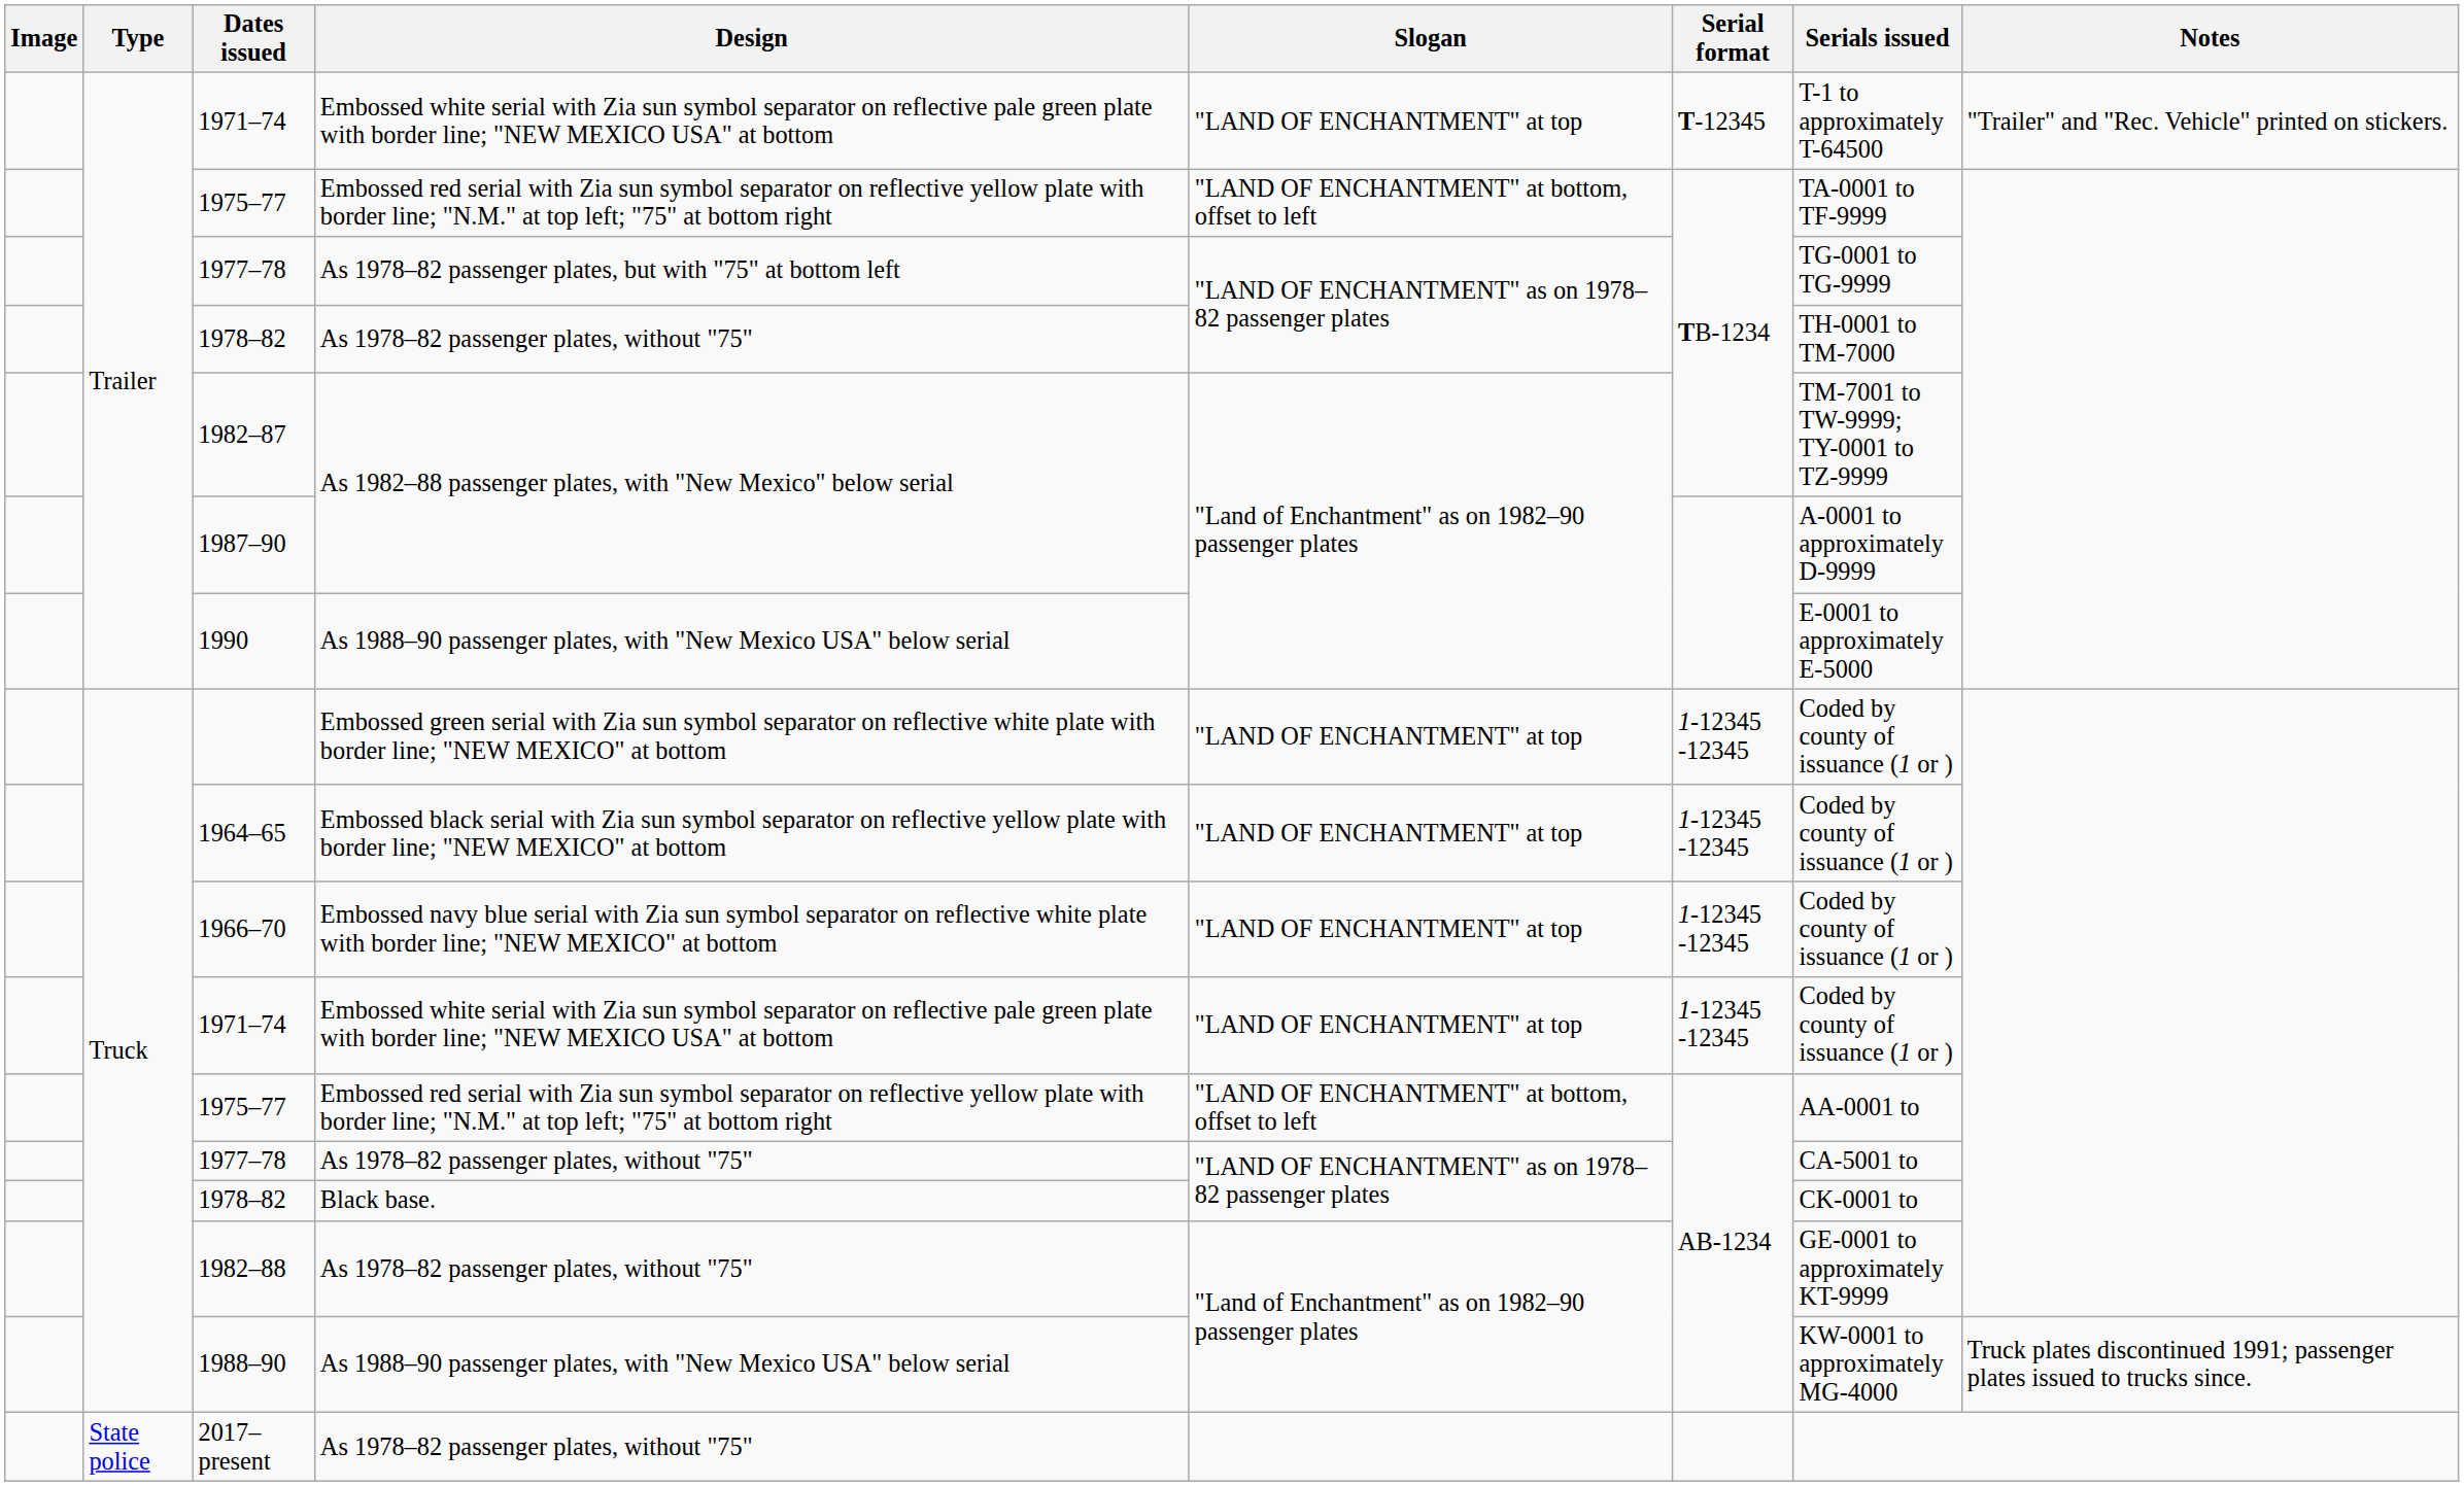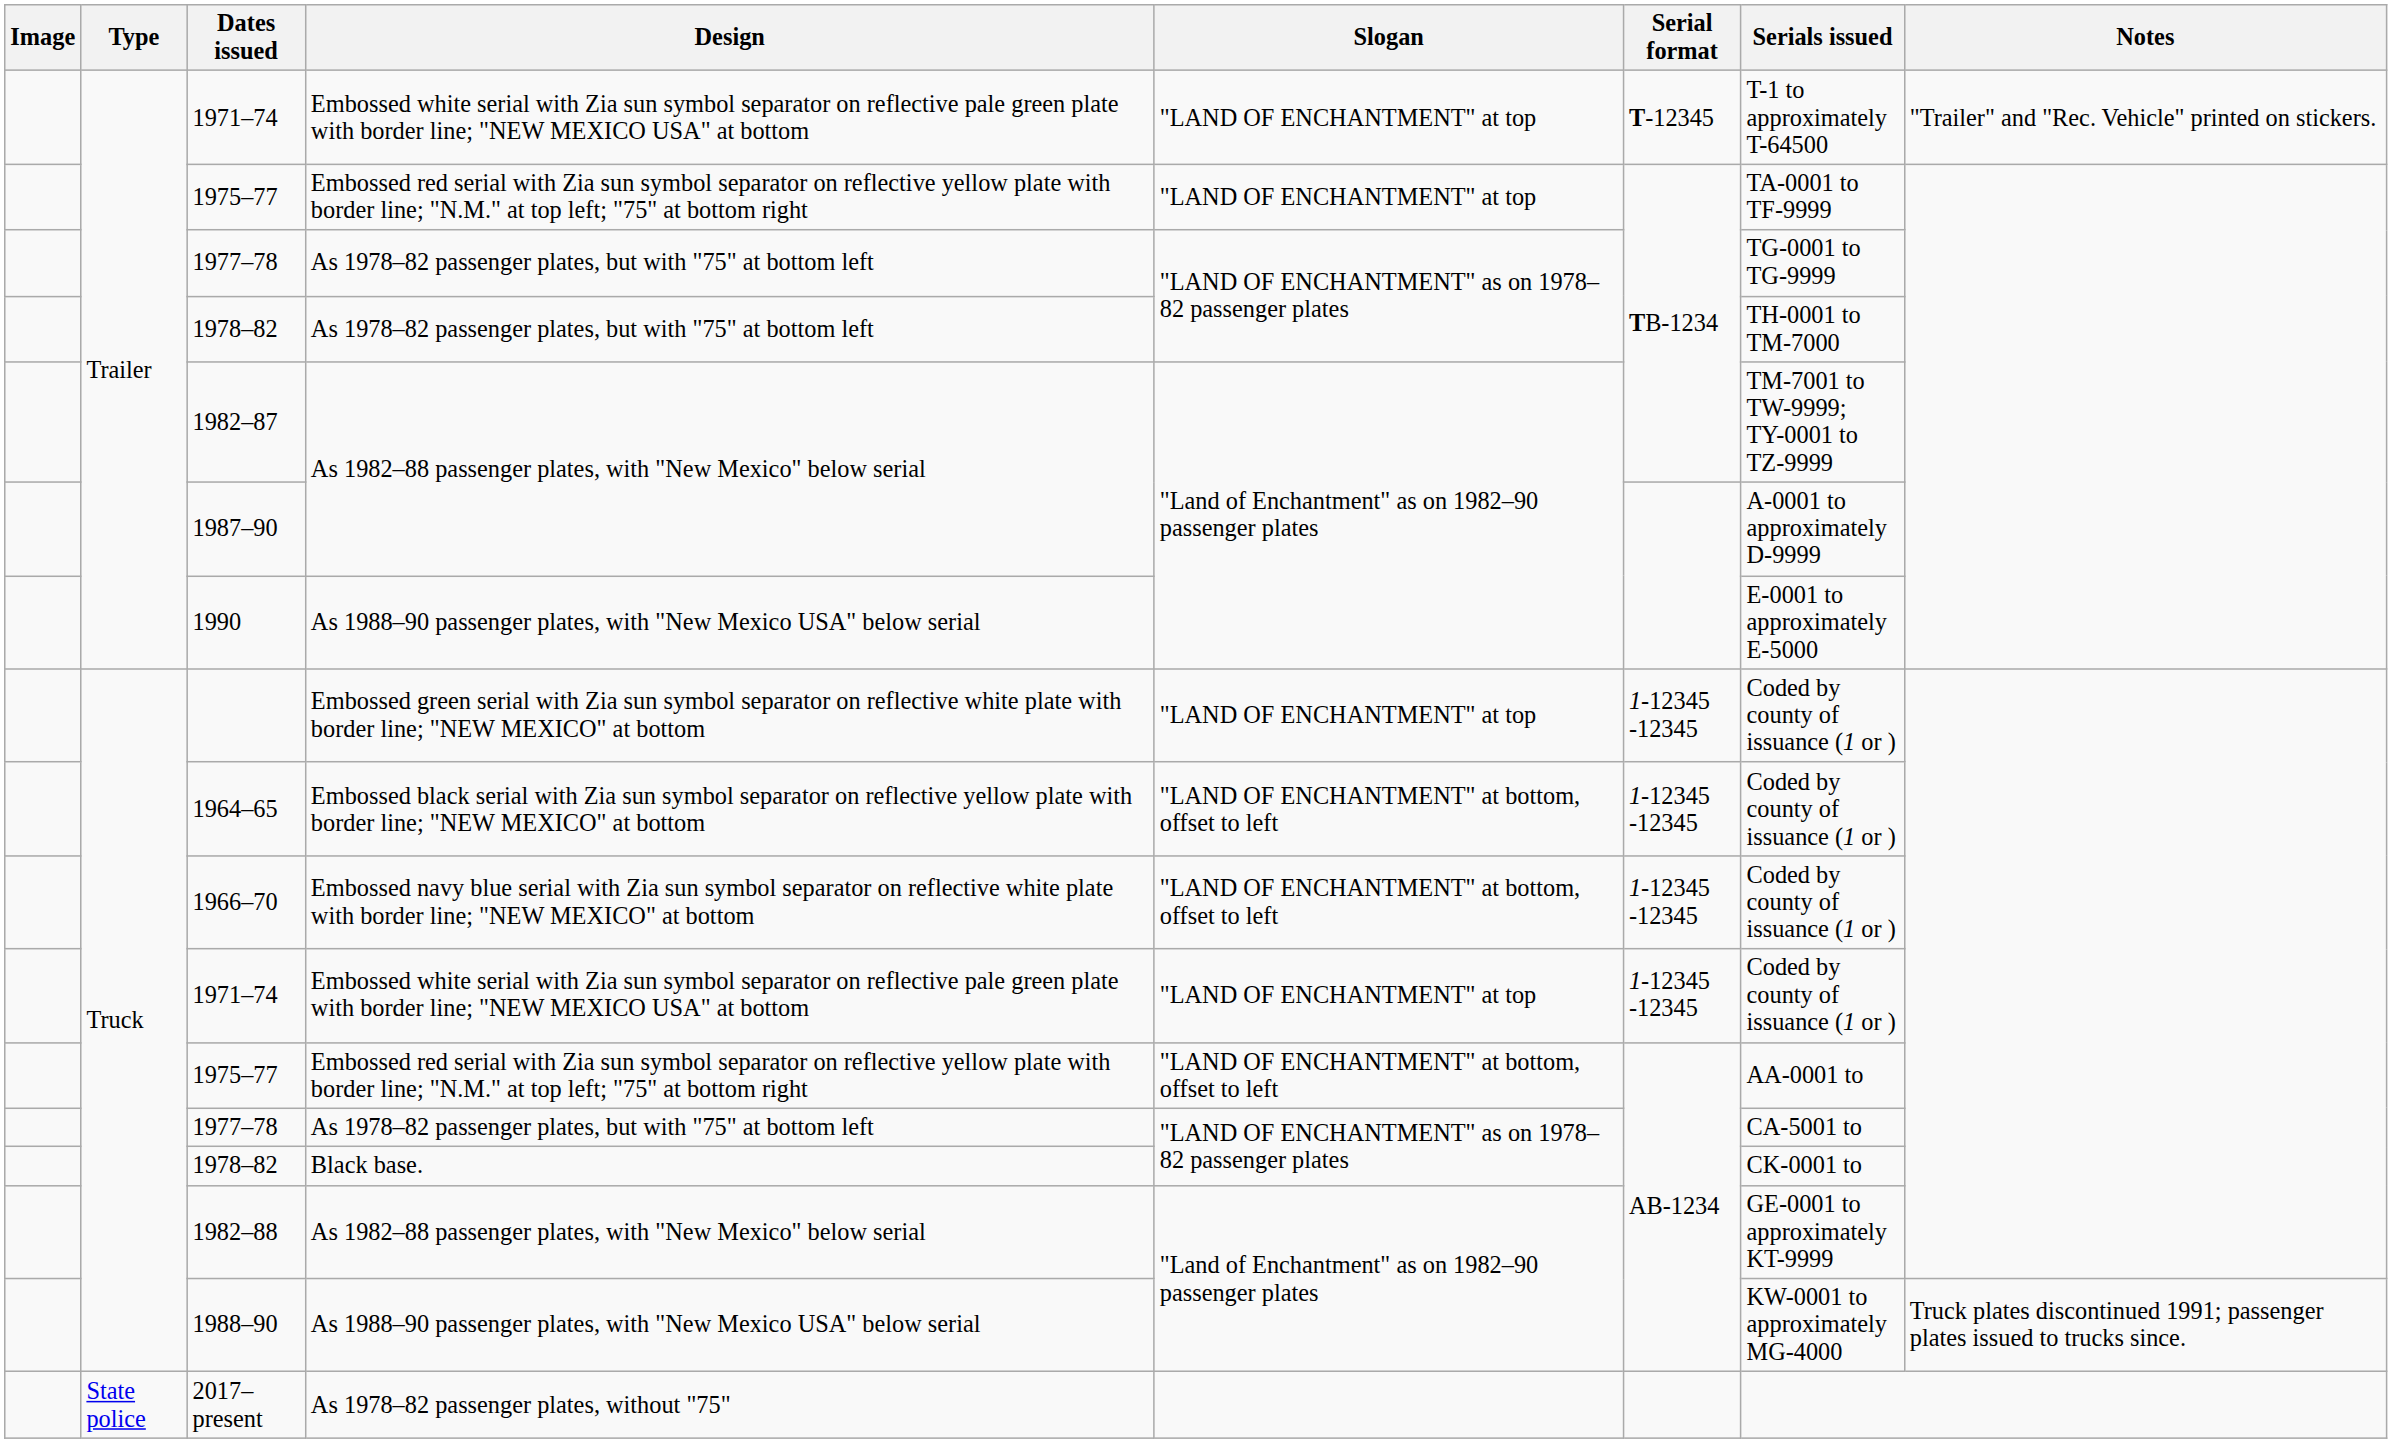Trailer / 1975–77 | Slogan: "LAND OF ENCHANTMENT" at bottom, offset to left -> "LAND OF ENCHANTMENT" at top
Trailer / 1978–82 | Design: As 1978–82 passenger plates, without "75" -> As 1978–82 passenger plates, but with "75" at bottom left
1964–65 | Slogan: "LAND OF ENCHANTMENT" at top -> "LAND OF ENCHANTMENT" at bottom, offset to left
1966–70 | Slogan: "LAND OF ENCHANTMENT" at top -> "LAND OF ENCHANTMENT" at bottom, offset to left
Truck / 1977–78 | Design: As 1978–82 passenger plates, without "75" -> As 1978–82 passenger plates, but with "75" at bottom left
1982–88 | Design: As 1978–82 passenger plates, without "75" -> As 1982–88 passenger plates, with "New Mexico" below serial
